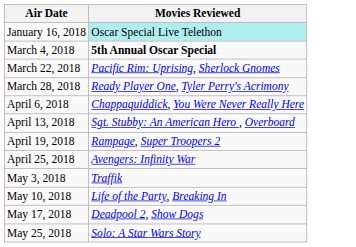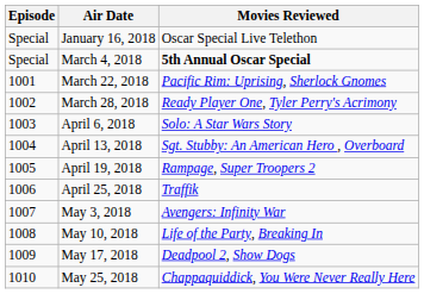+ column: Episode | Special | Special | 1001 | 1002 | 1003 | 1004 | 1005 | 1006 | 1007 | 1008 | 1009 | 1010
January 16, 2018 | Movies Reviewed: paleturquoise background -> no background
April 6, 2018 | Movies Reviewed: Chappaquiddick, You Were Never Really Here -> Solo: A Star Wars Story
April 25, 2018 | Movies Reviewed: Avengers: Infinity War -> Traffik
May 3, 2018 | Movies Reviewed: Traffik -> Avengers: Infinity War
May 25, 2018 | Movies Reviewed: Solo: A Star Wars Story -> Chappaquiddick, You Were Never Really Here
